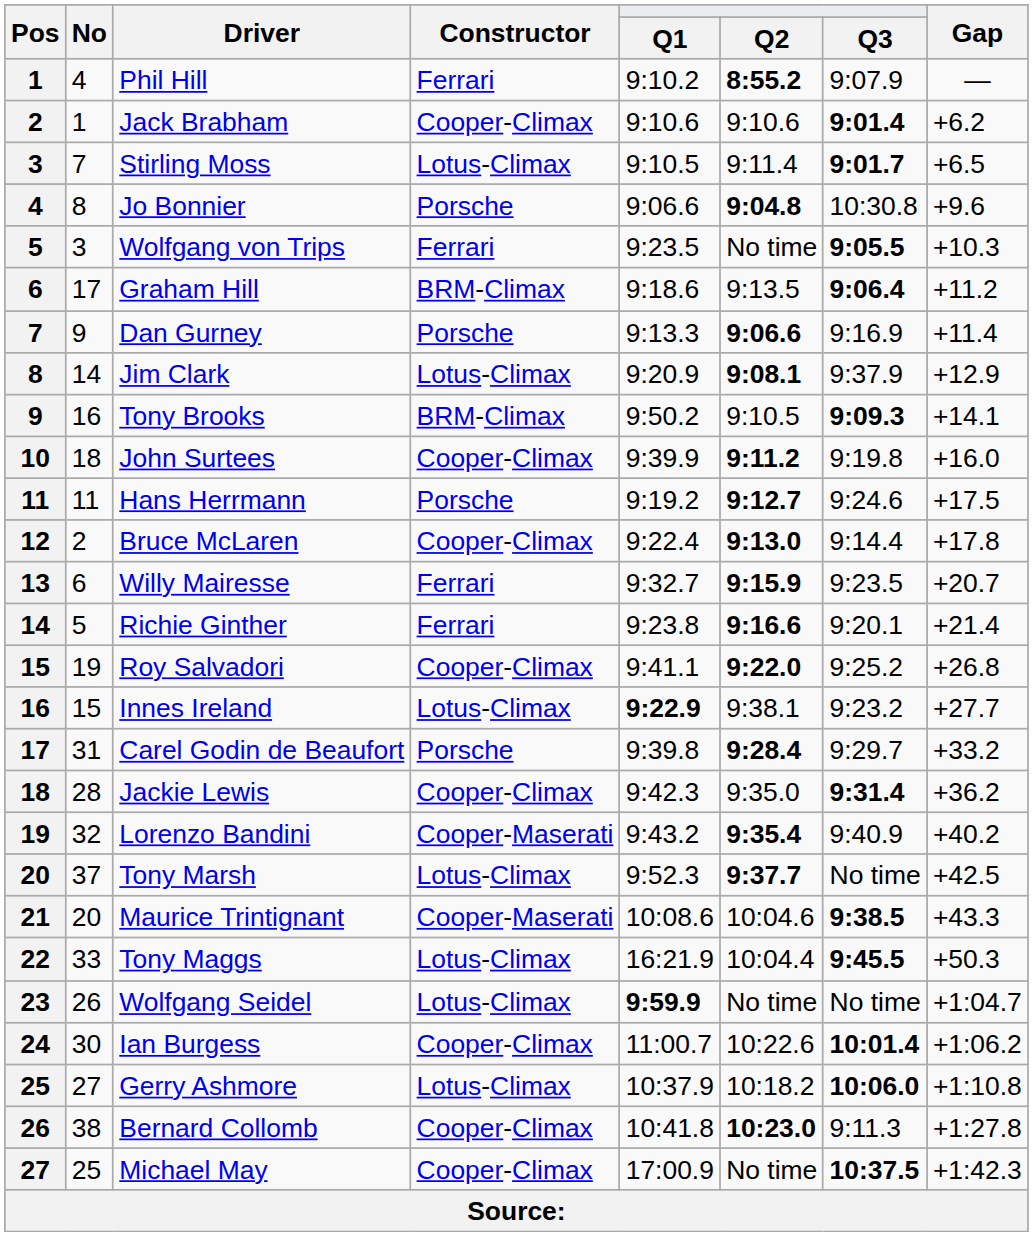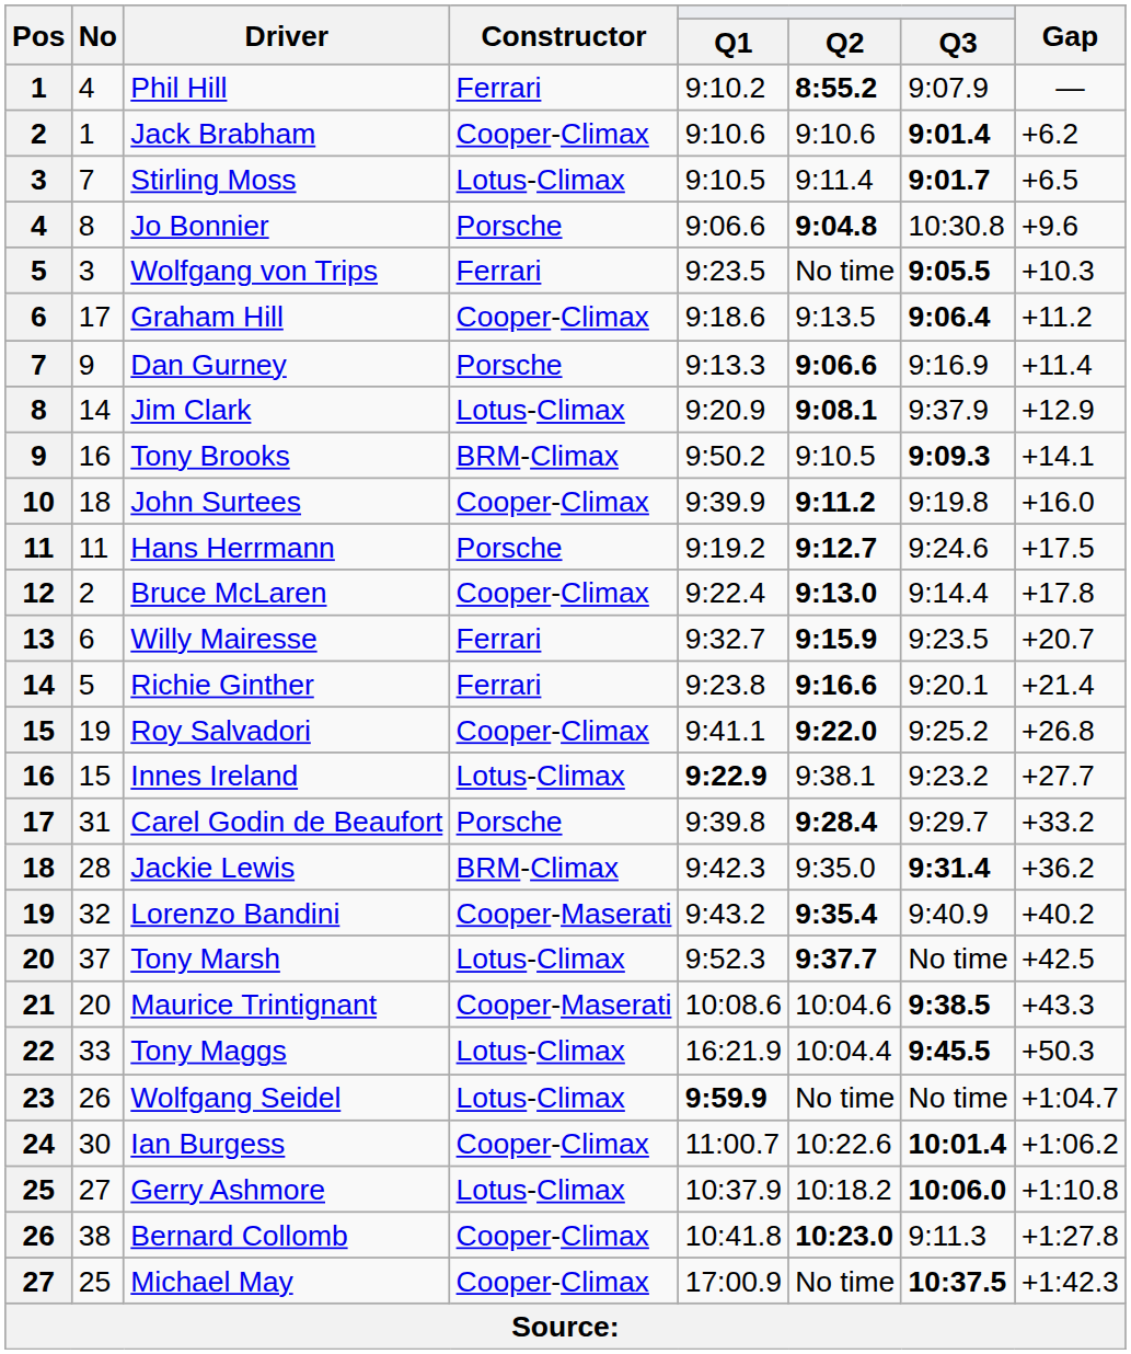Graham Hill | Constructor: BRM-Climax -> Cooper-Climax
Jackie Lewis | Constructor: Cooper-Climax -> BRM-Climax
